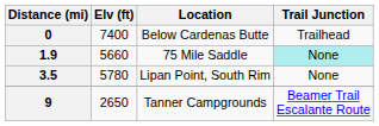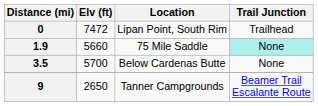0 | Elv (ft): 7400 -> 7472
0 | Location: Below Cardenas Butte -> Lipan Point, South Rim
3.5 | Elv (ft): 5780 -> 5700
3.5 | Location: Lipan Point, South Rim -> Below Cardenas Butte
